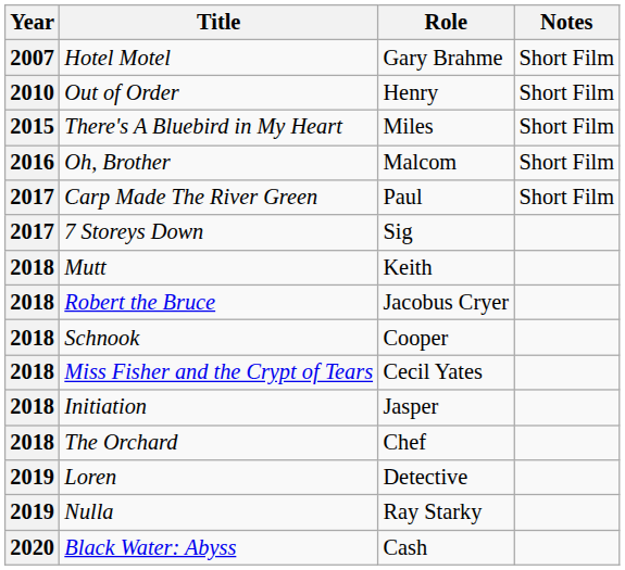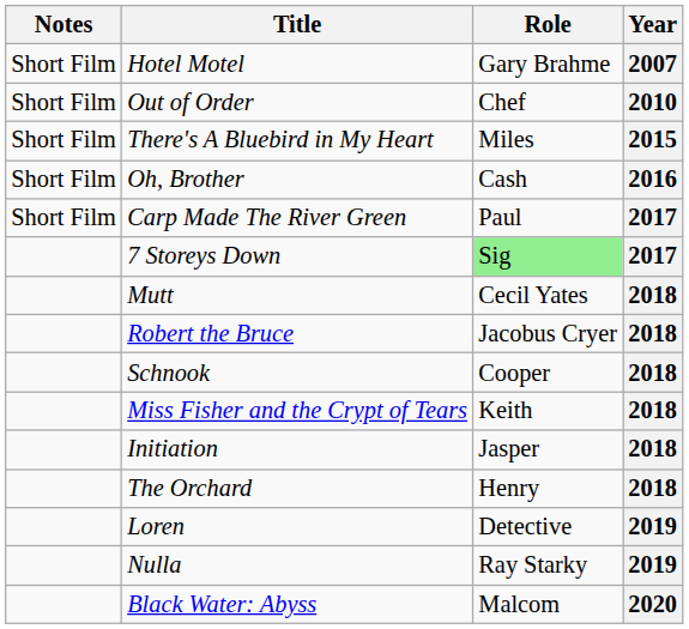columns swapped: Year <-> Notes
Out of Order | Role: Henry -> Chef
Oh, Brother | Role: Malcom -> Cash
7 Storeys Down | Role: no background -> lightgreen background
Mutt | Role: Keith -> Cecil Yates
Miss Fisher and the Crypt of Tears | Role: Cecil Yates -> Keith
The Orchard | Role: Chef -> Henry
Black Water: Abyss | Role: Cash -> Malcom
